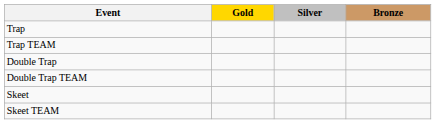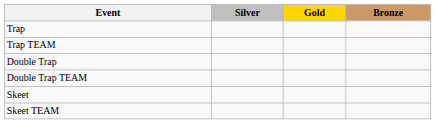columns swapped: Gold <-> Silver
